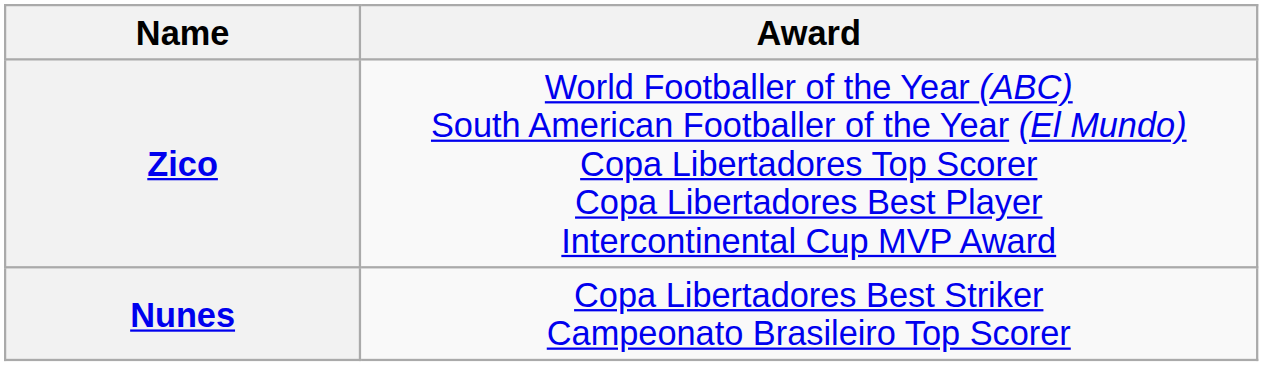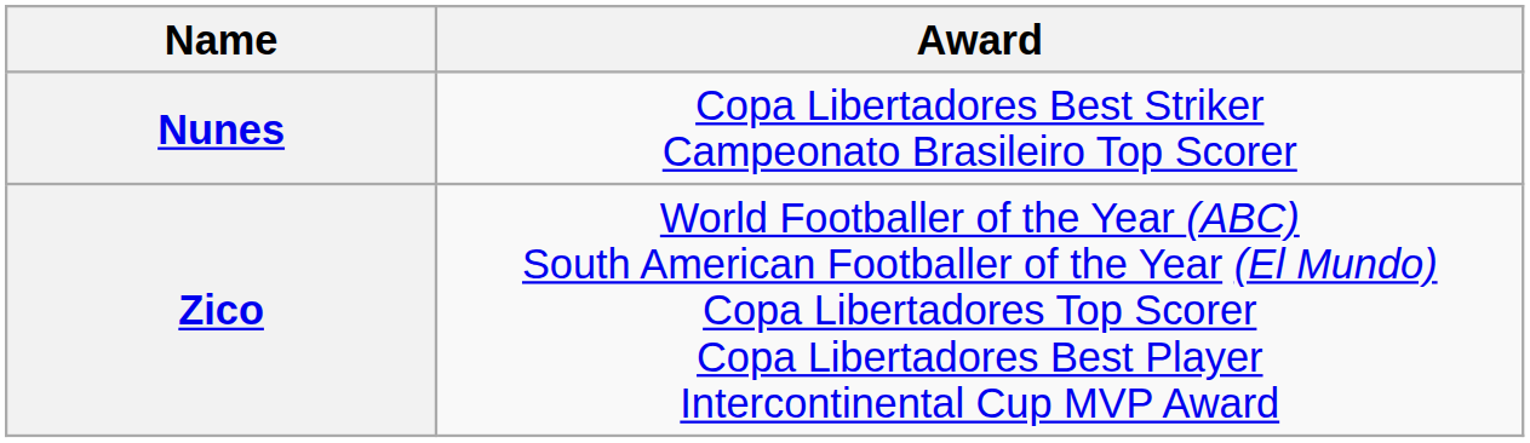rows swapped: Zico <-> Nunes
